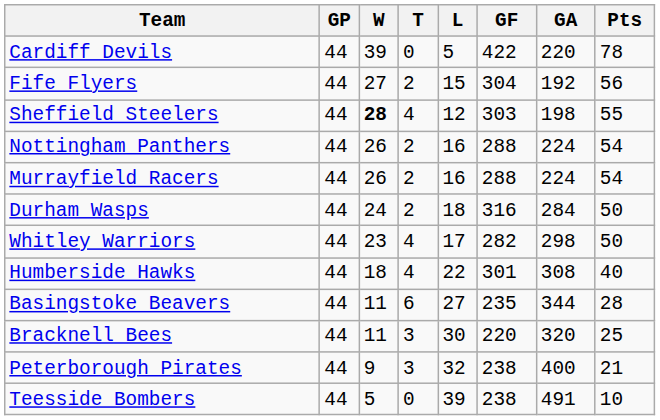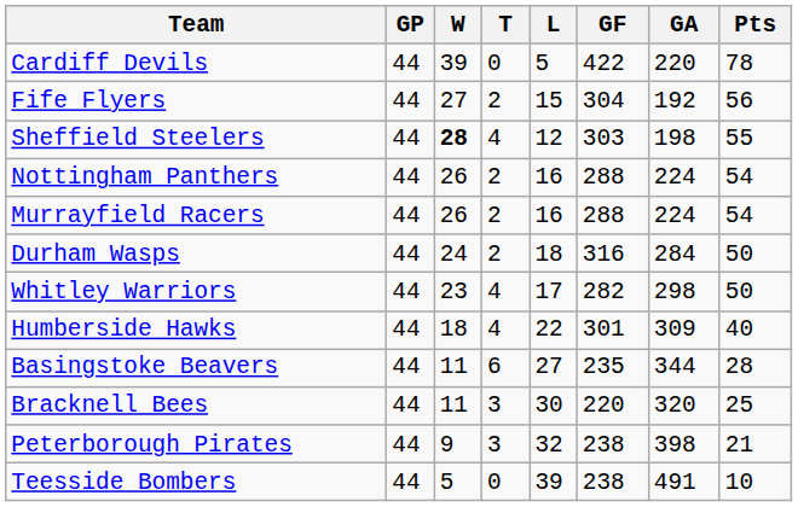Humberside Hawks | GA: 308 -> 309
Peterborough Pirates | GA: 400 -> 398
